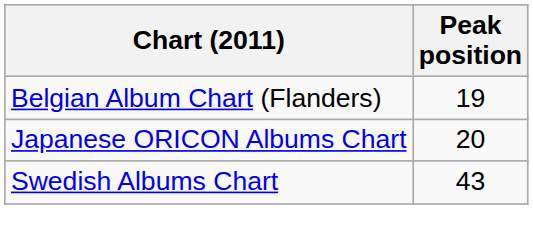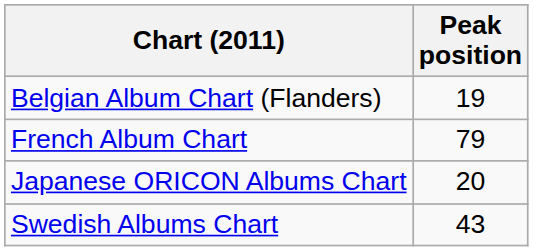+ row: French Album Chart | 79
